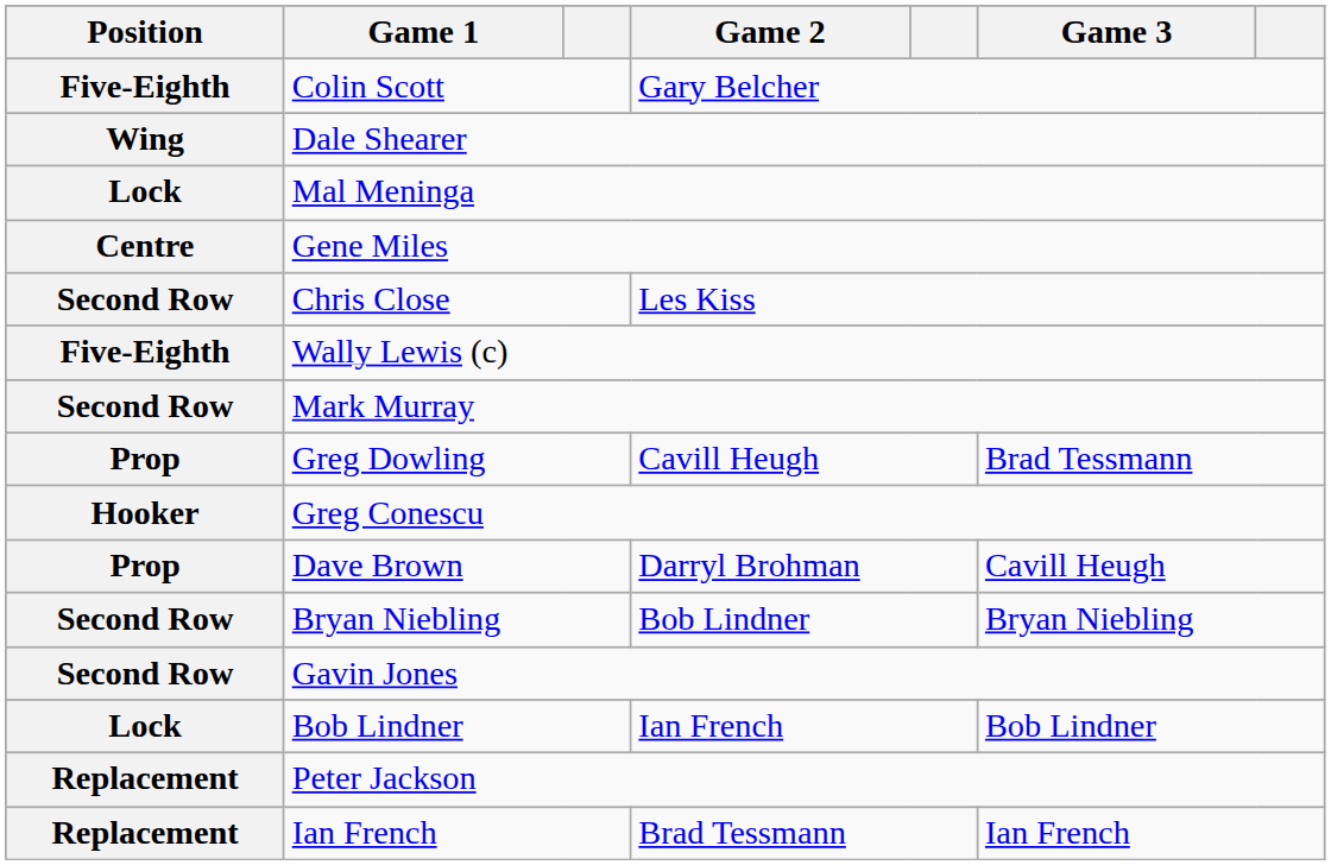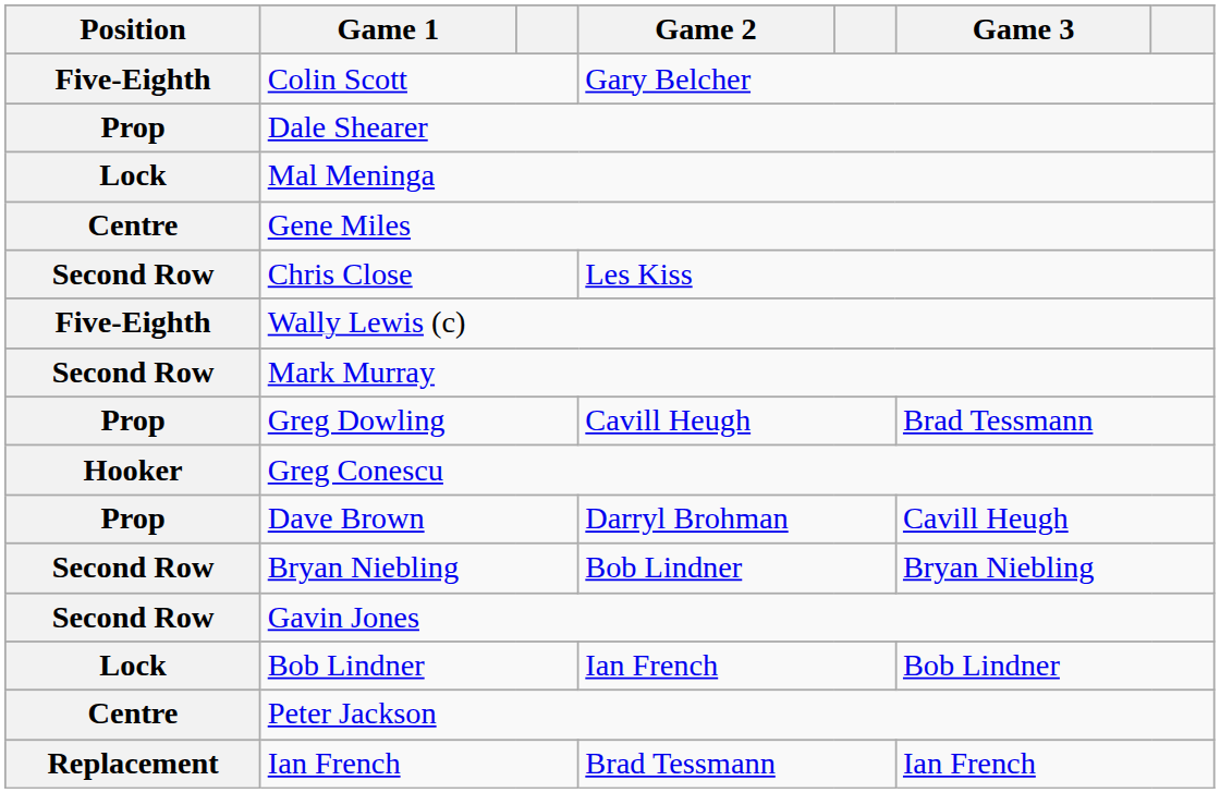Dale Shearer | Position: Wing -> Prop
Peter Jackson | Position: Replacement -> Centre
